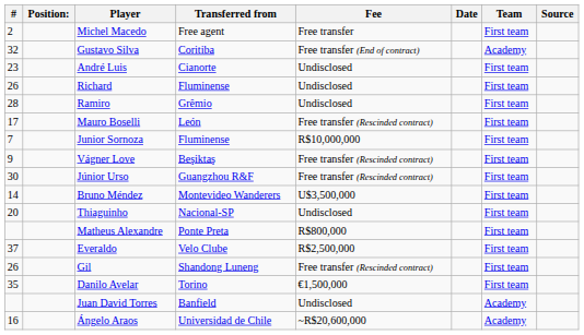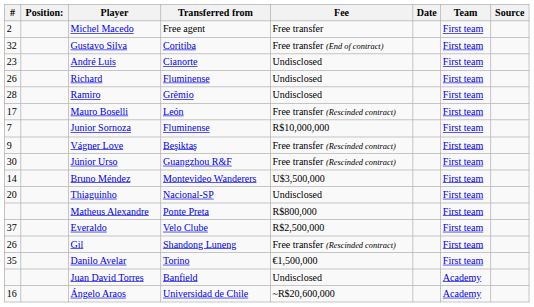Gustavo Silva | Team: Academy -> First team
